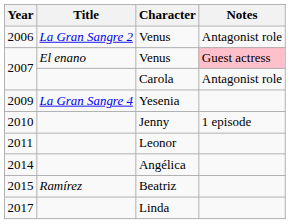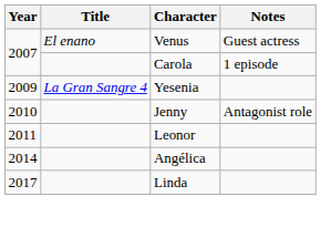- row: 2006 | La Gran Sangre 2 | Venus | Antagonist role
2007 / Venus | Notes: pink background -> no background
2007 / Carola | Notes: Antagonist role -> 1 episode
2010 | Notes: 1 episode -> Antagonist role
- row: 2015 | Ramírez | Beatriz
